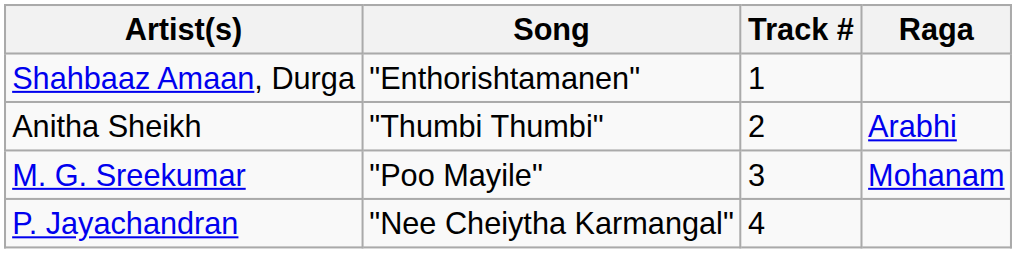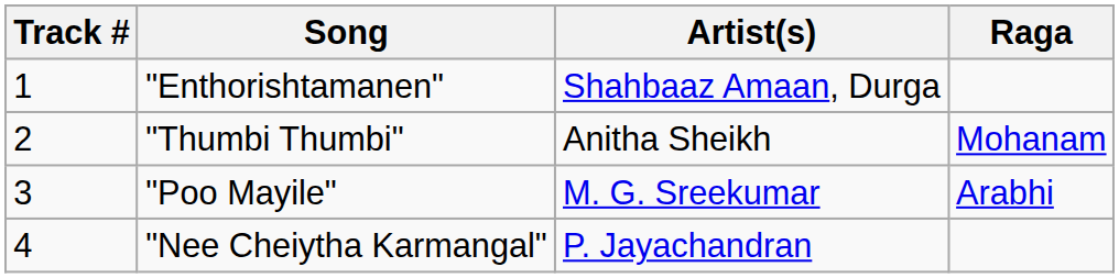columns swapped: Track # <-> Artist(s)
"Thumbi Thumbi" | Raga: Arabhi -> Mohanam
"Poo Mayile" | Raga: Mohanam -> Arabhi
